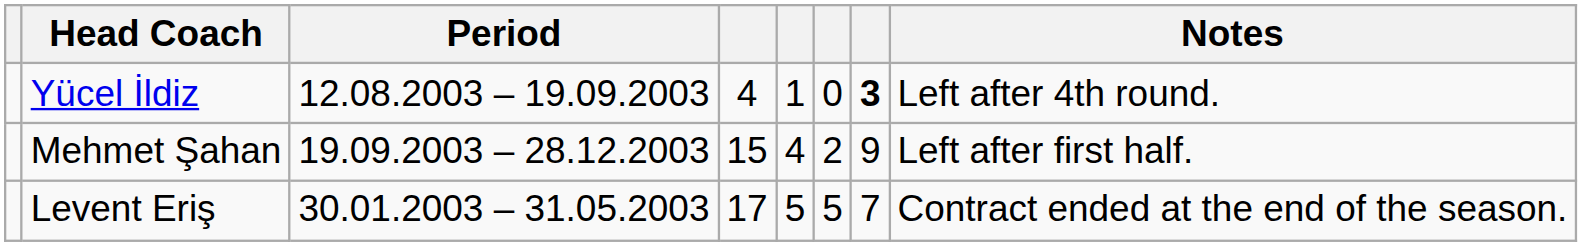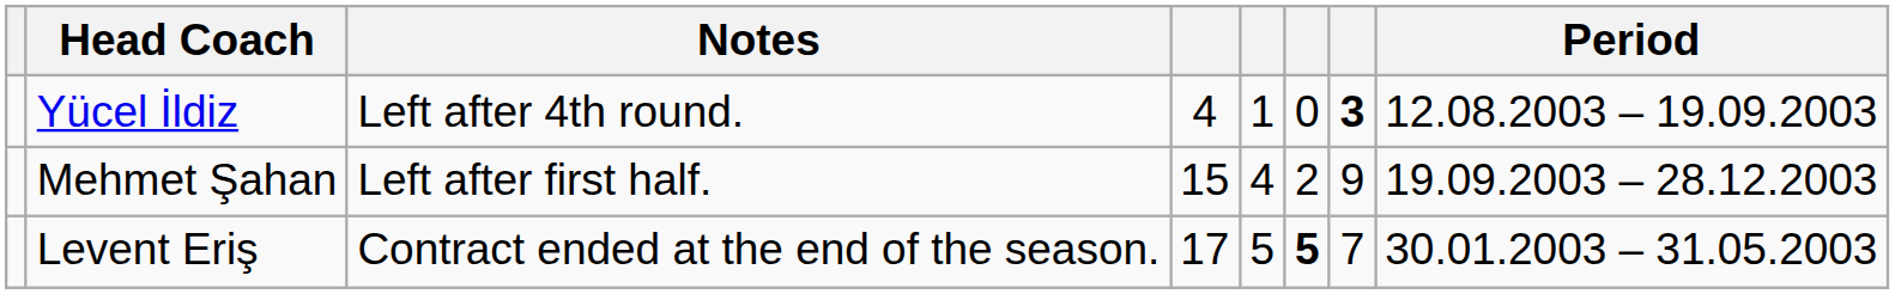columns swapped: Period <-> Notes
Levent Eriş | column 6: normal -> bold
